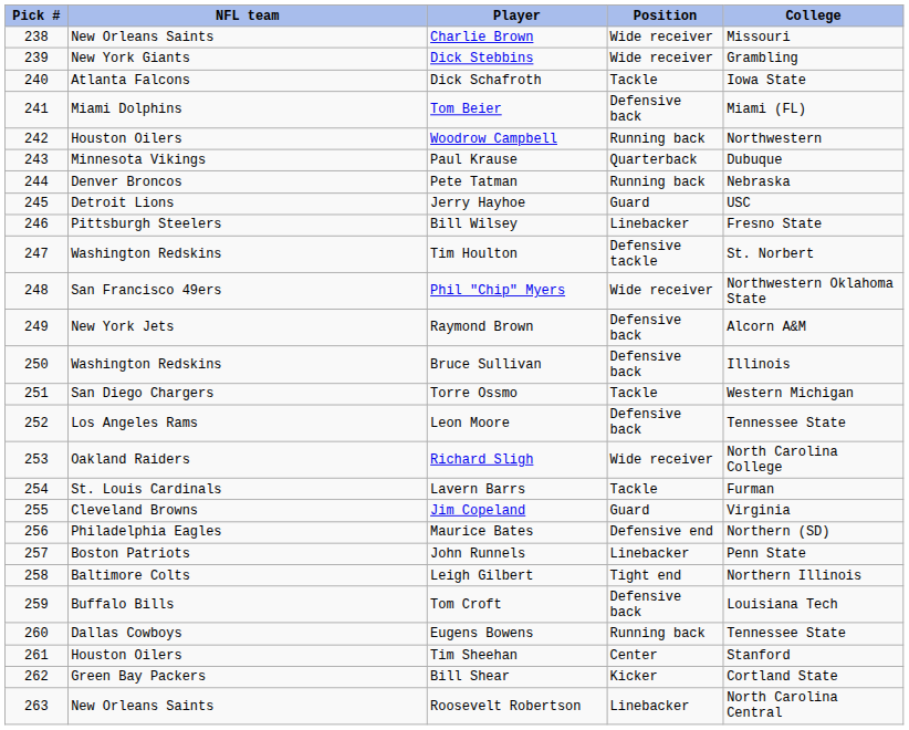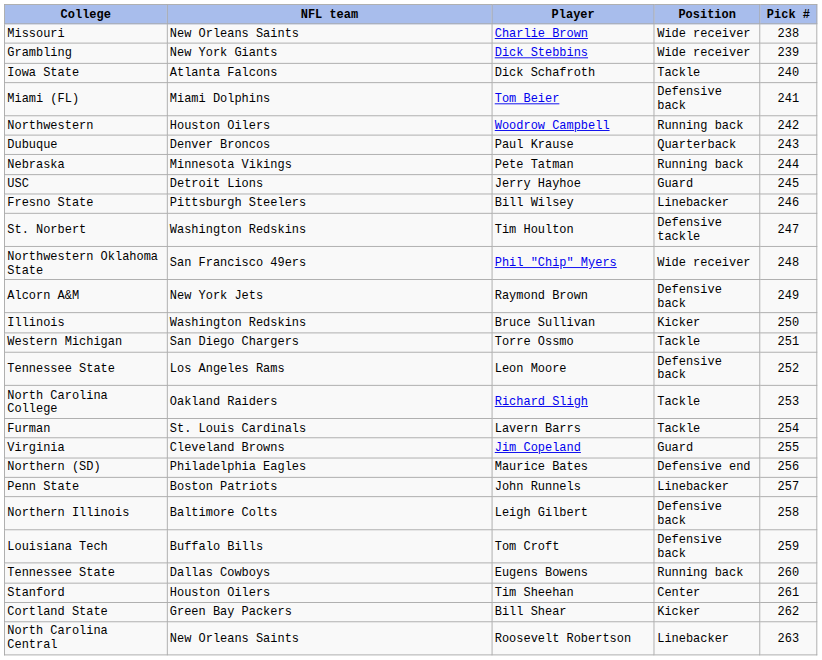columns swapped: Pick # <-> College
Paul Krause | NFL team: Minnesota Vikings -> Denver Broncos
Pete Tatman | NFL team: Denver Broncos -> Minnesota Vikings
Bruce Sullivan | Position: Defensive back -> Kicker
Richard Sligh | Position: Wide receiver -> Tackle
Leigh Gilbert | Position: Tight end -> Defensive back
